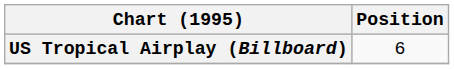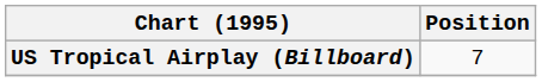US Tropical Airplay (Billboard) | Position: 6 -> 7
